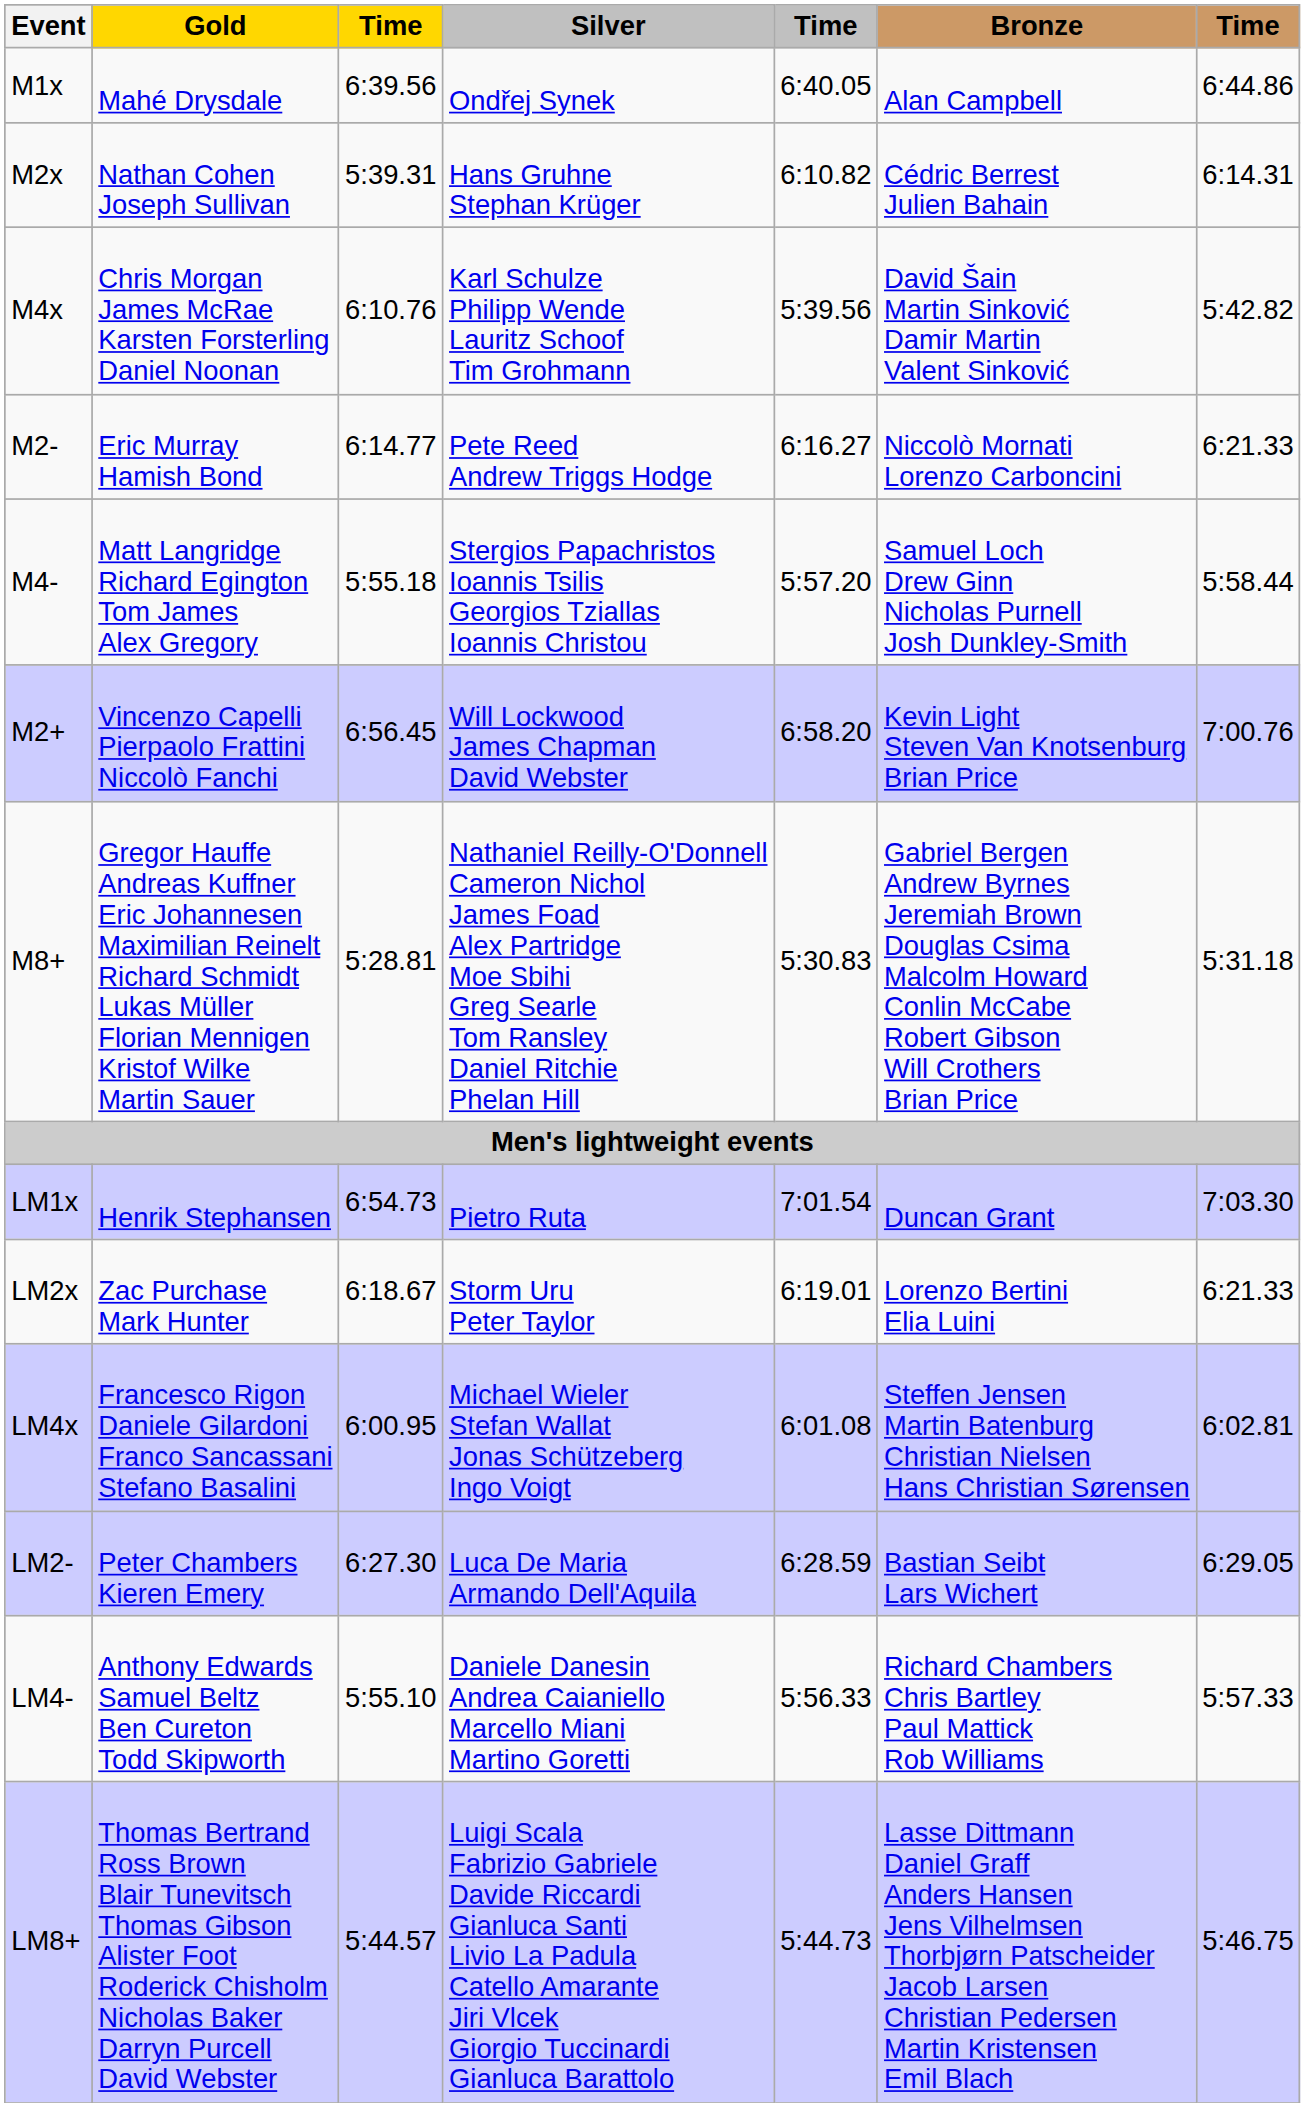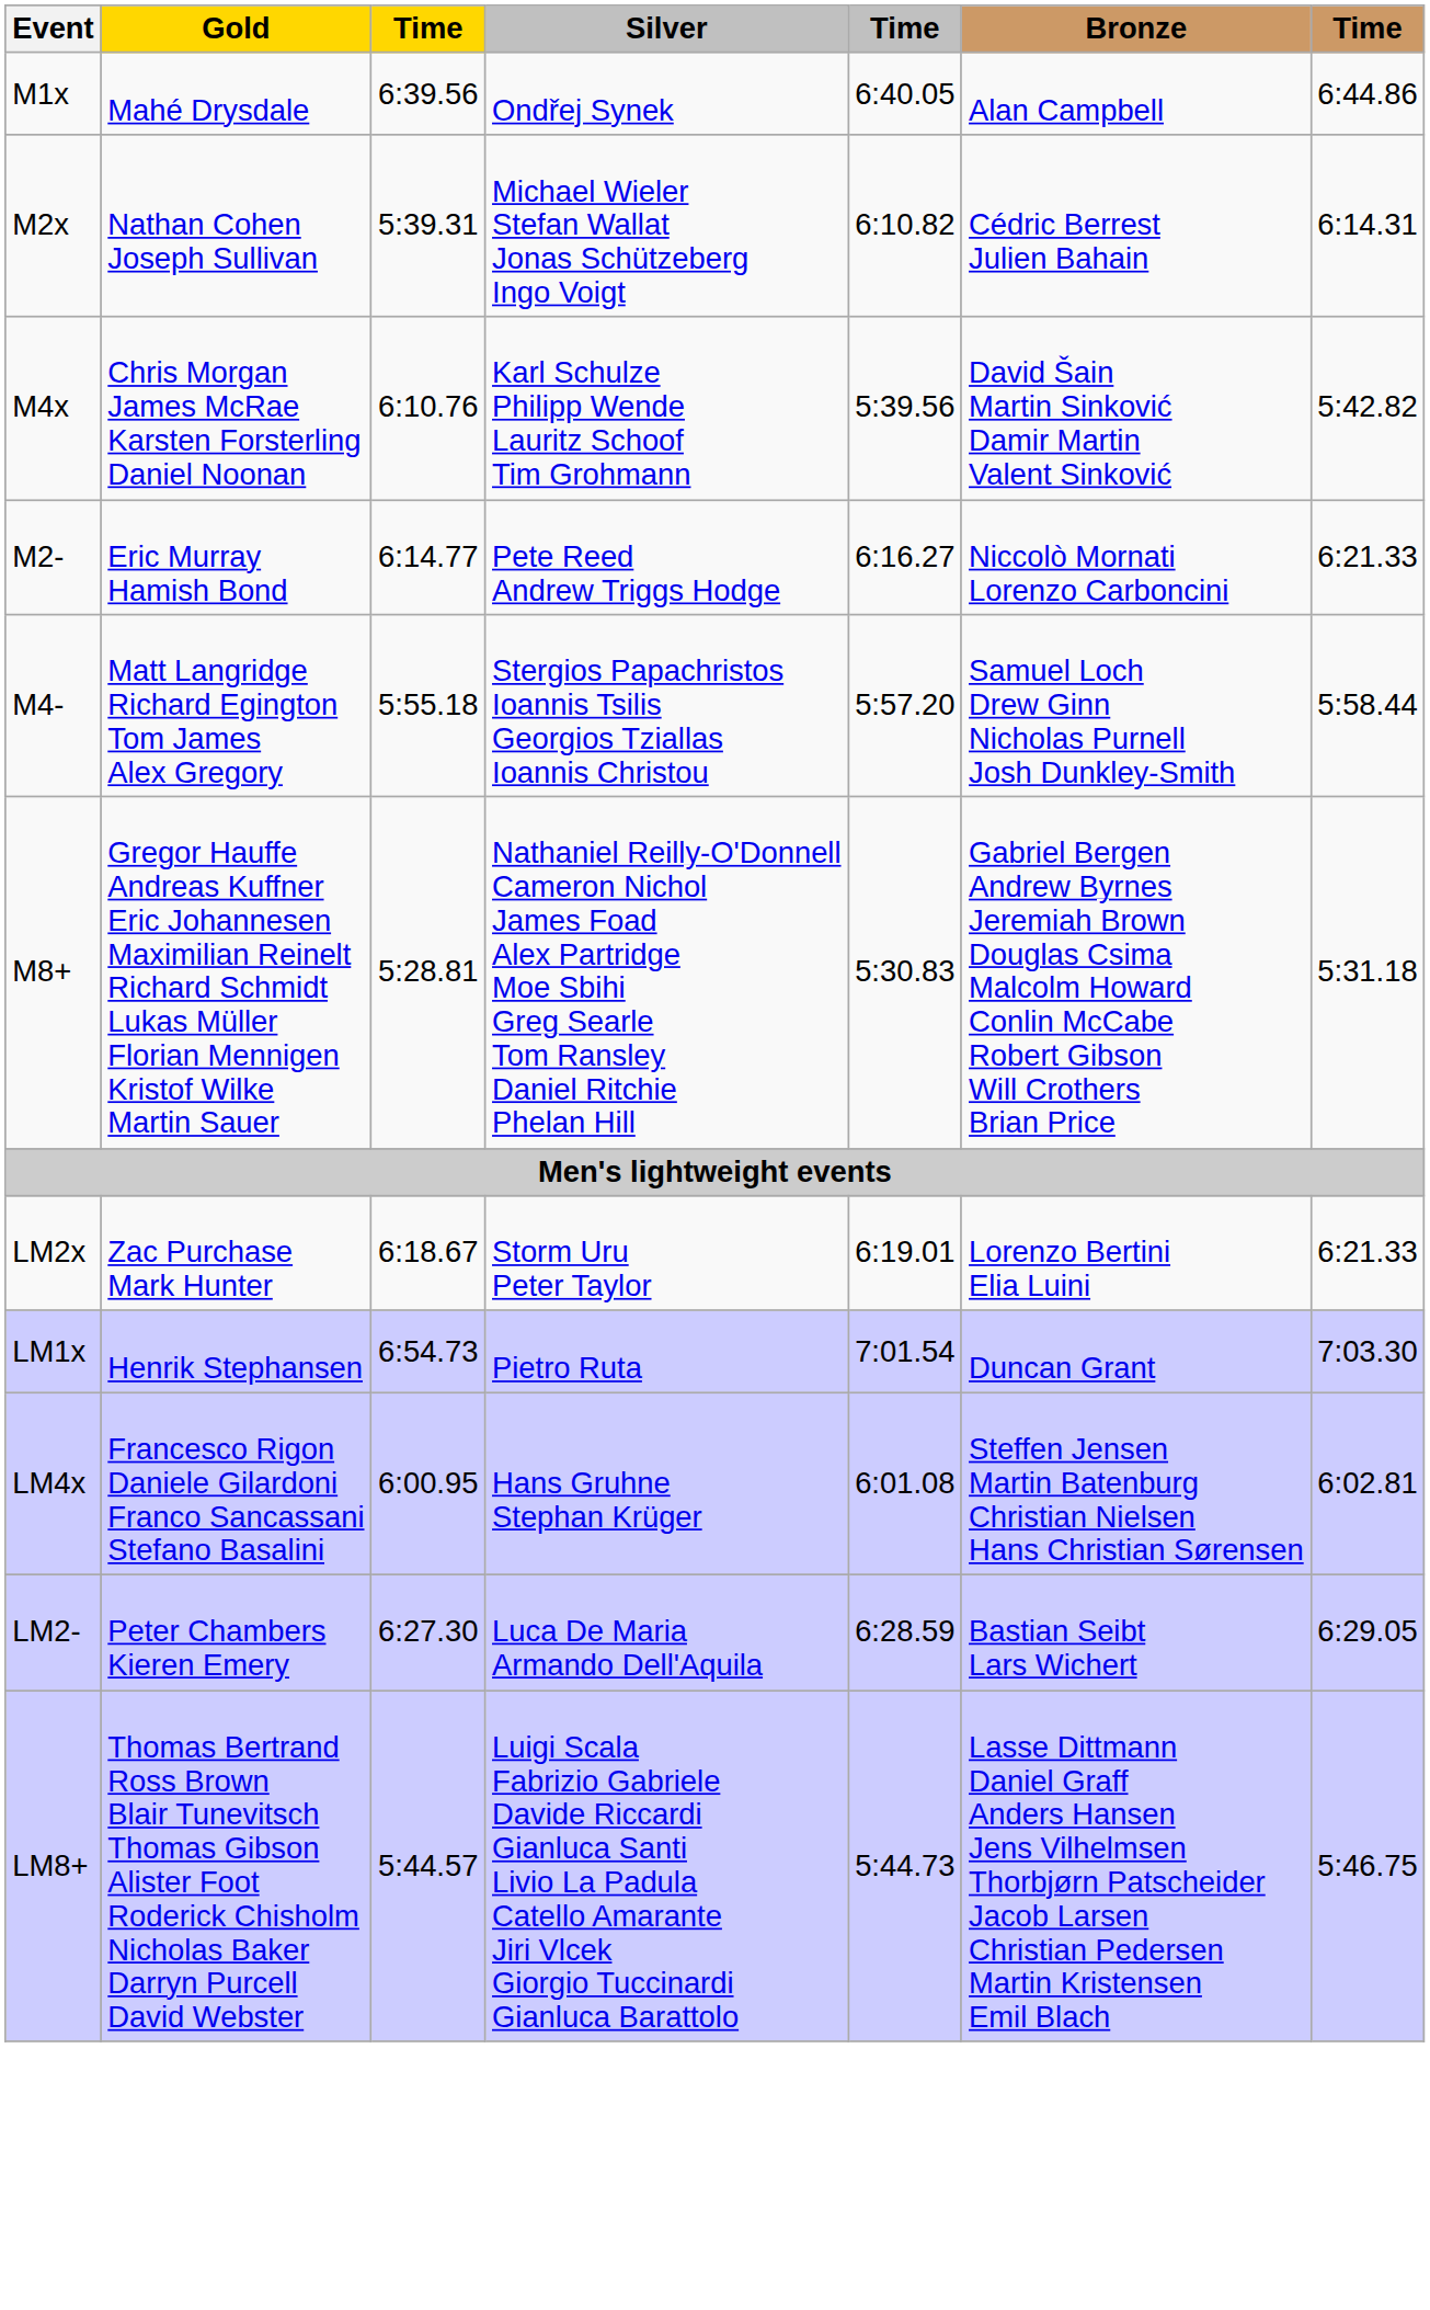M2x | Silver: Hans Gruhne Stephan Krüger -> Michael Wieler Stefan Wallat Jonas Schützeberg Ingo Voigt
- row: M2+ | Vincenzo Capelli Pierpaolo Frattini Niccolò Fanchi | 6:56.45 | Will Lockwood James Chapman David Webster | 6:58.20 | Kevin Light Steven Van Knotsenburg Brian Price | 7:00.76
rows swapped: LM1x <-> LM2x
LM4x | Silver: Michael Wieler Stefan Wallat Jonas Schützeberg Ingo Voigt -> Hans Gruhne Stephan Krüger
- row: LM4- | Anthony Edwards Samuel Beltz Ben Cureton Todd Skipworth | 5:55.10 | Daniele Danesin Andrea Caianiello Marcello Miani Martino Goretti | 5:56.33 | Richard Chambers Chris Bartley Paul Mattick Rob Williams | 5:57.33
